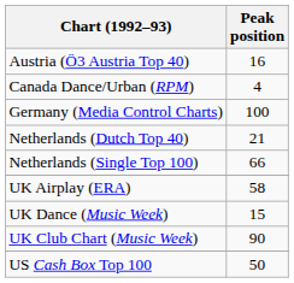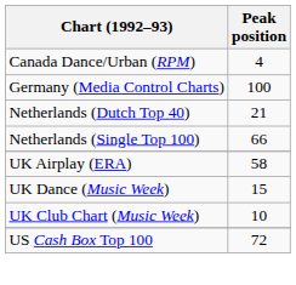- row: Austria (Ö3 Austria Top 40) | 16
UK Club Chart (Music Week) | Peak position: 90 -> 10
US Cash Box Top 100 | Peak position: 50 -> 72
